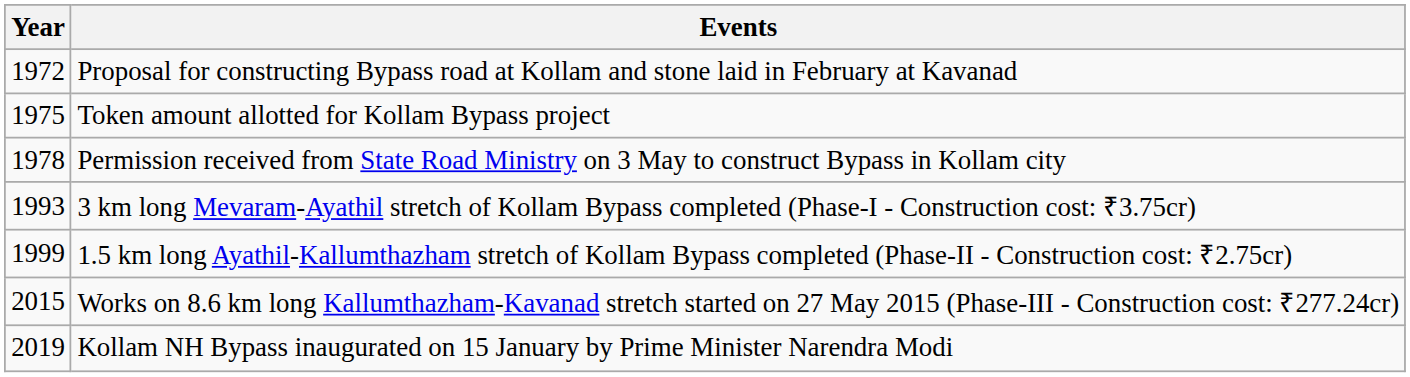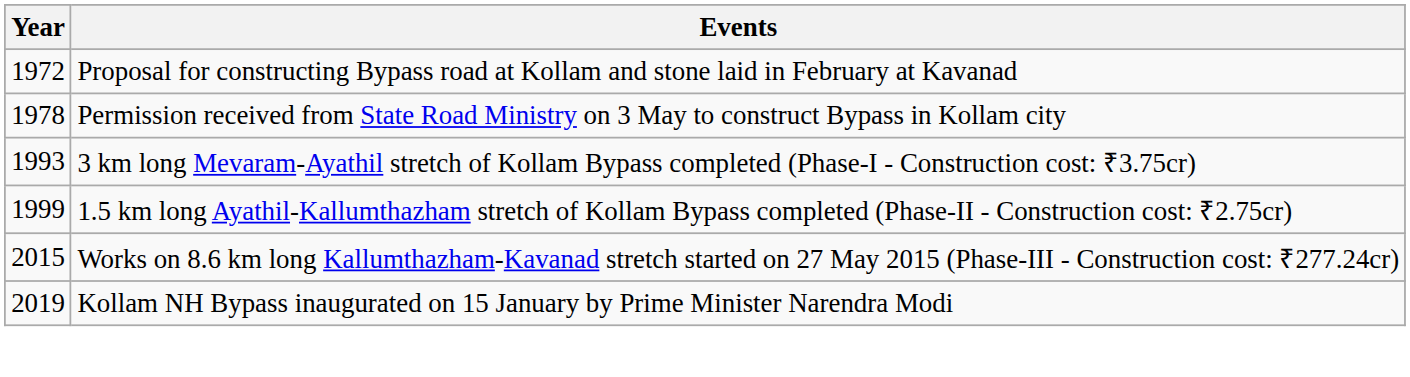- row: 1975 | Token amount allotted for Kollam Bypass project
